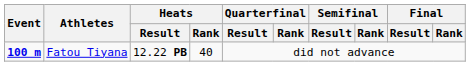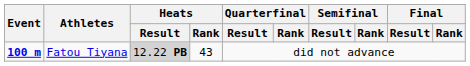Fatou Tiyana | Heats / Result: no background -> lightgrey background
Fatou Tiyana | Heats / Rank: 40 -> 43
